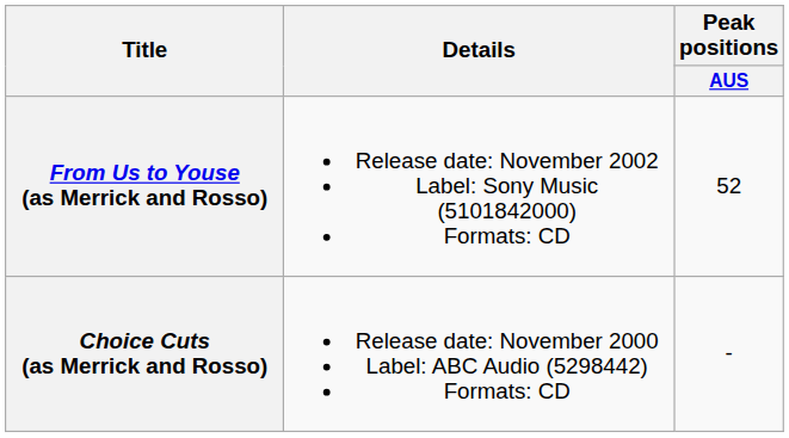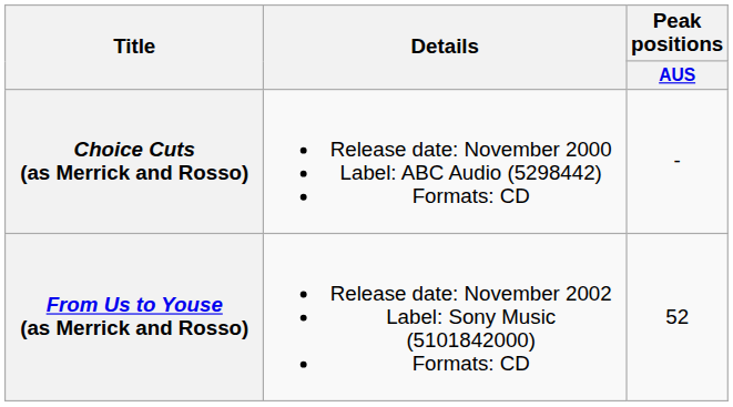rows swapped: Choice Cuts (as Merrick and Rosso) <-> From Us to Youse (as Merrick and Rosso)
